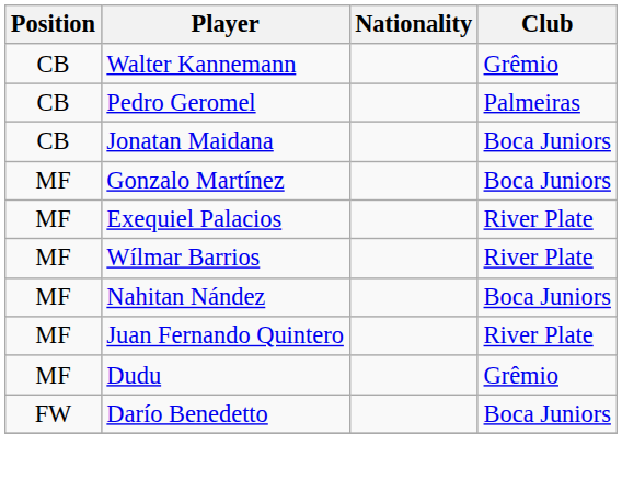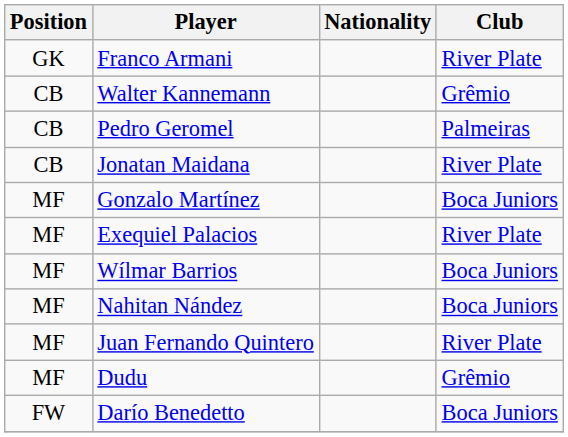+ row: GK | Franco Armani | River Plate
Jonatan Maidana | Club: Boca Juniors -> River Plate
Wílmar Barrios | Club: River Plate -> Boca Juniors
